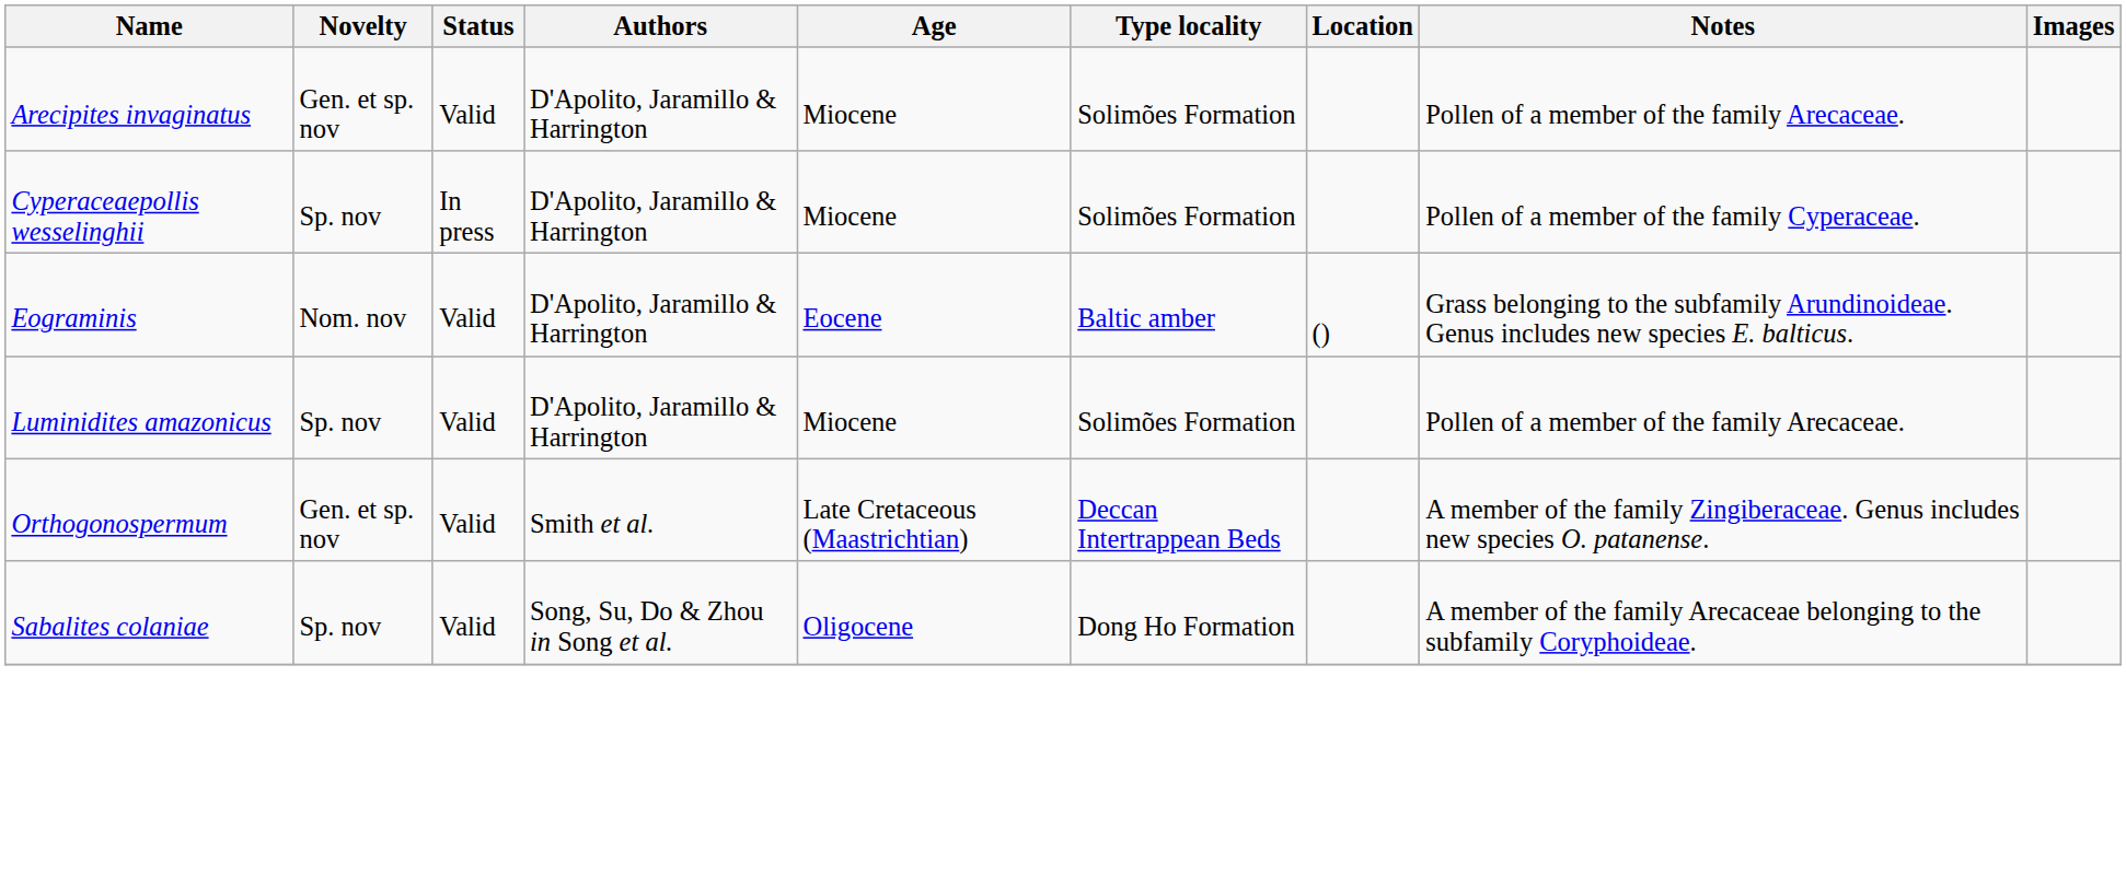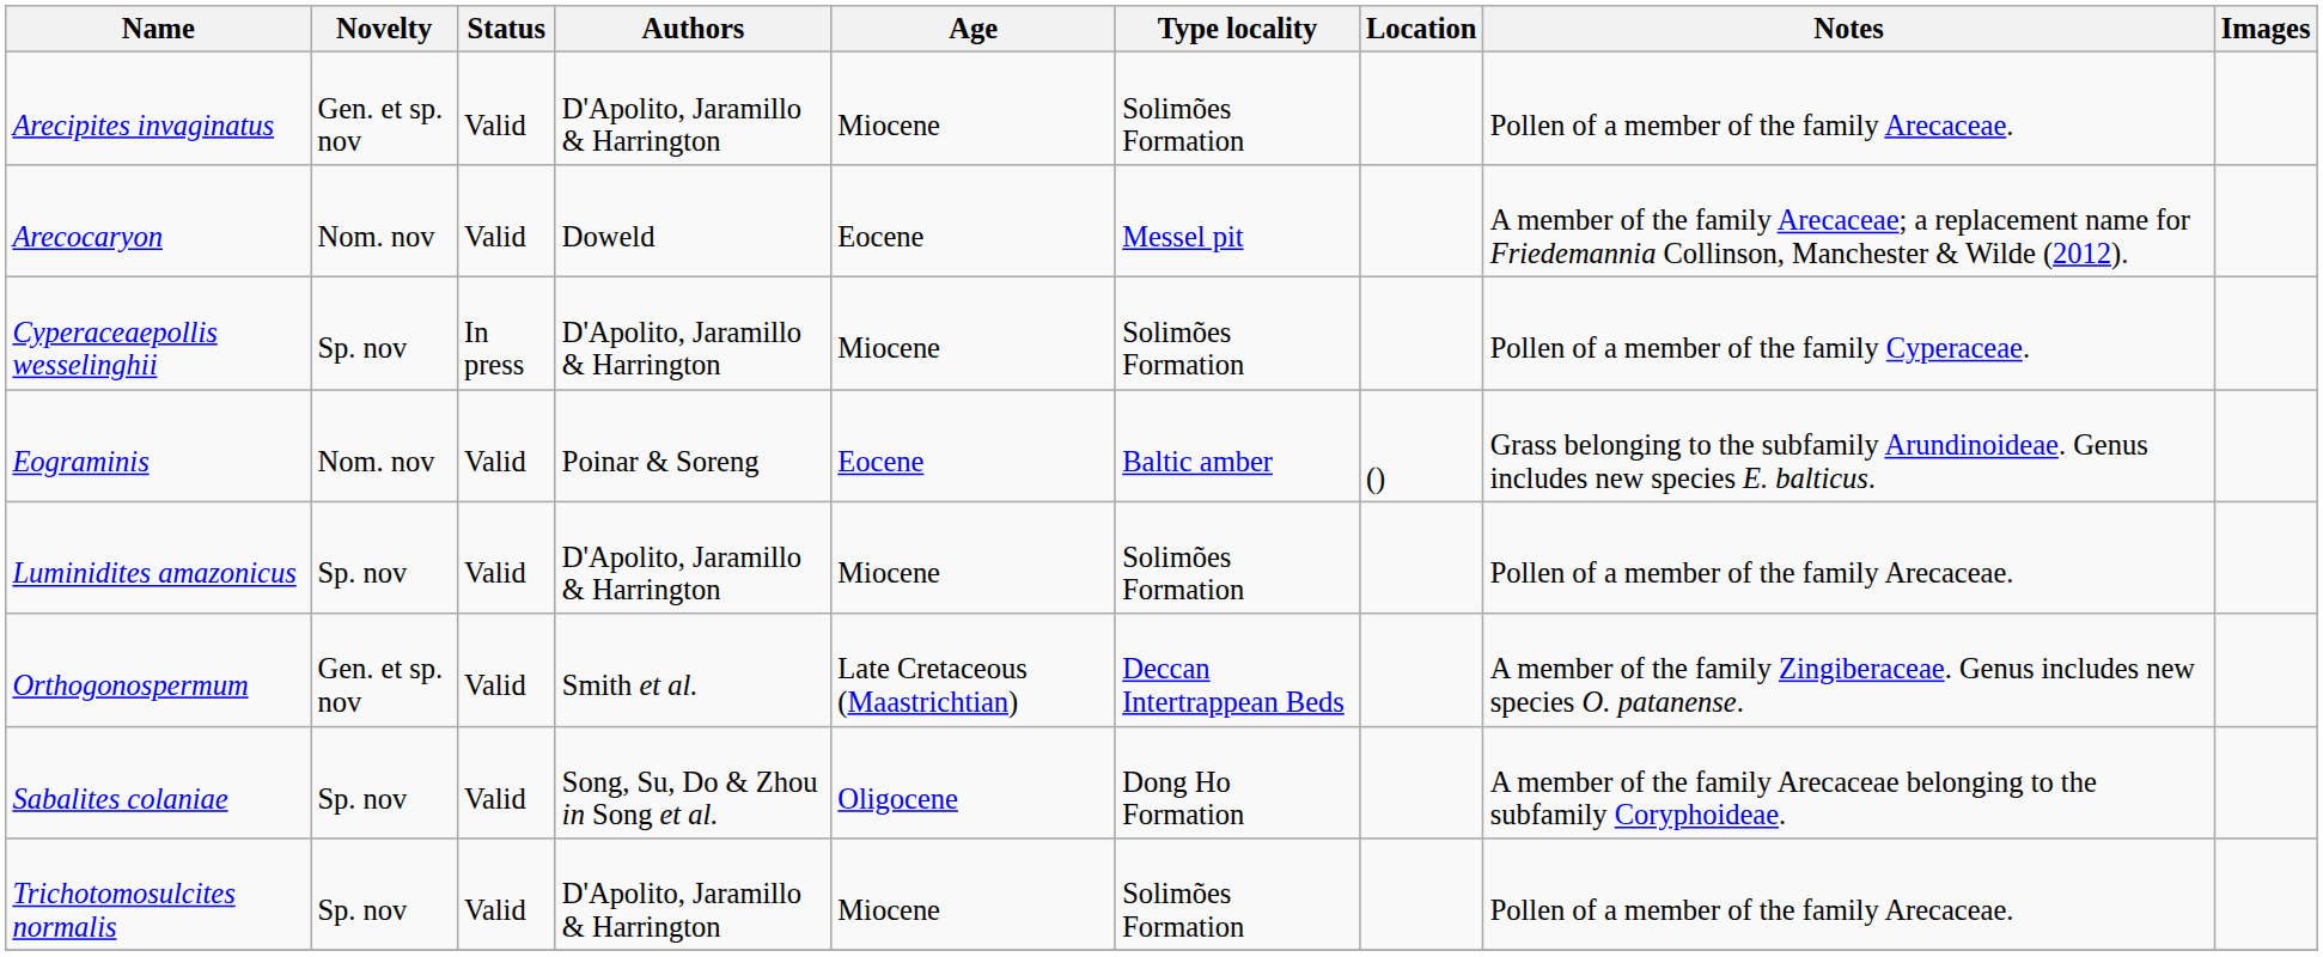+ row: Arecocaryon | Nom. nov | Valid | Doweld | Eocene | Messel pit | A member of the family Arecaceae; a replacement name for Friedemannia Collinson, Manchester & Wilde (2012).
Eograminis | Authors: D'Apolito, Jaramillo & Harrington -> Poinar & Soreng
+ row: Trichotomosulcites normalis | Sp. nov | Valid | D'Apolito, Jaramillo & Harrington | Miocene | Solimões Formation | Pollen of a member of the family Arecaceae.
